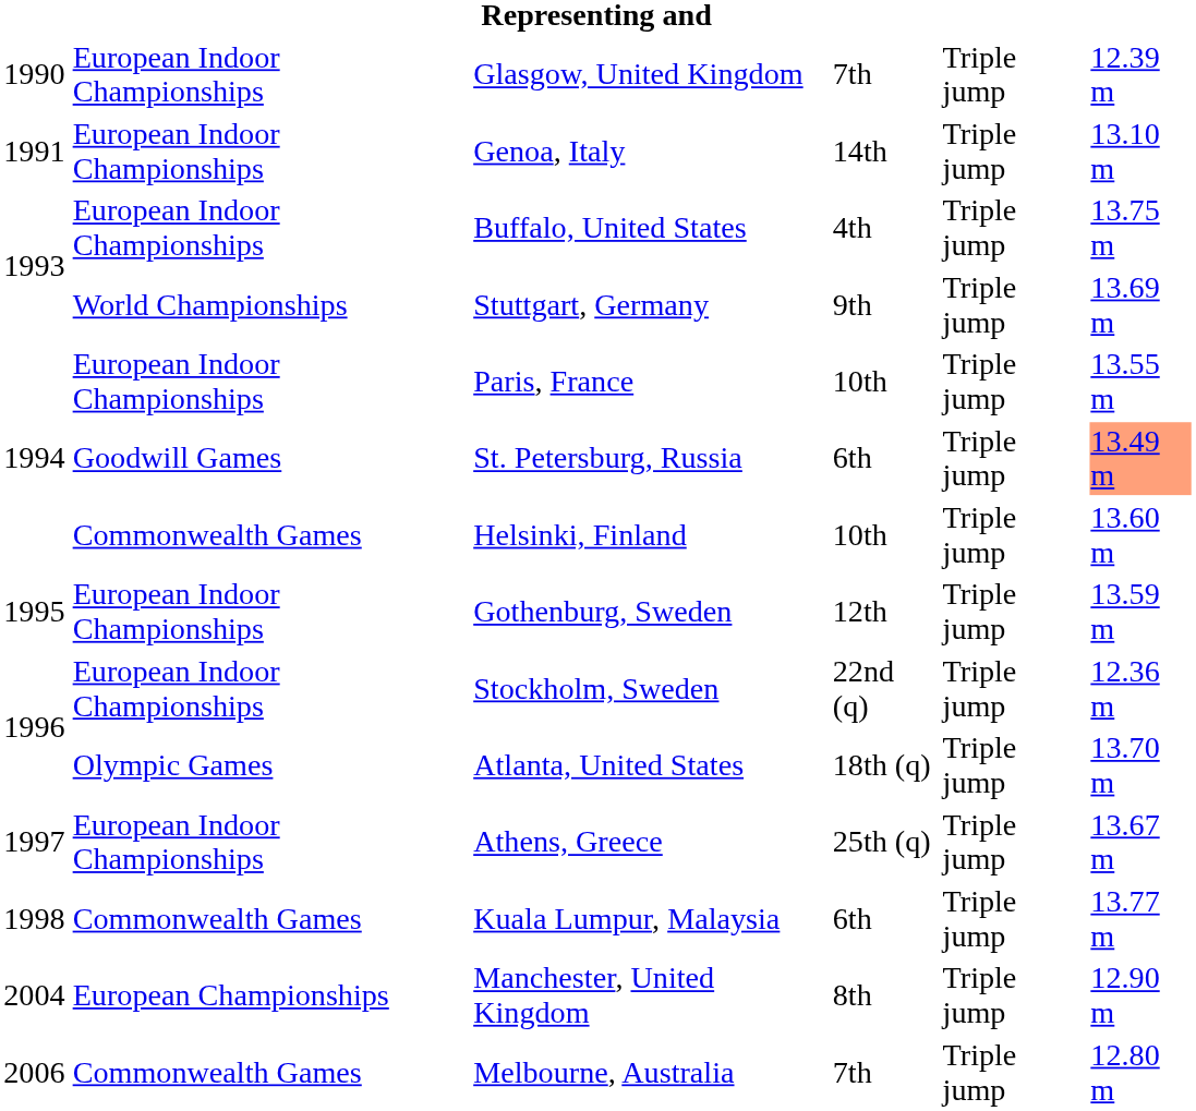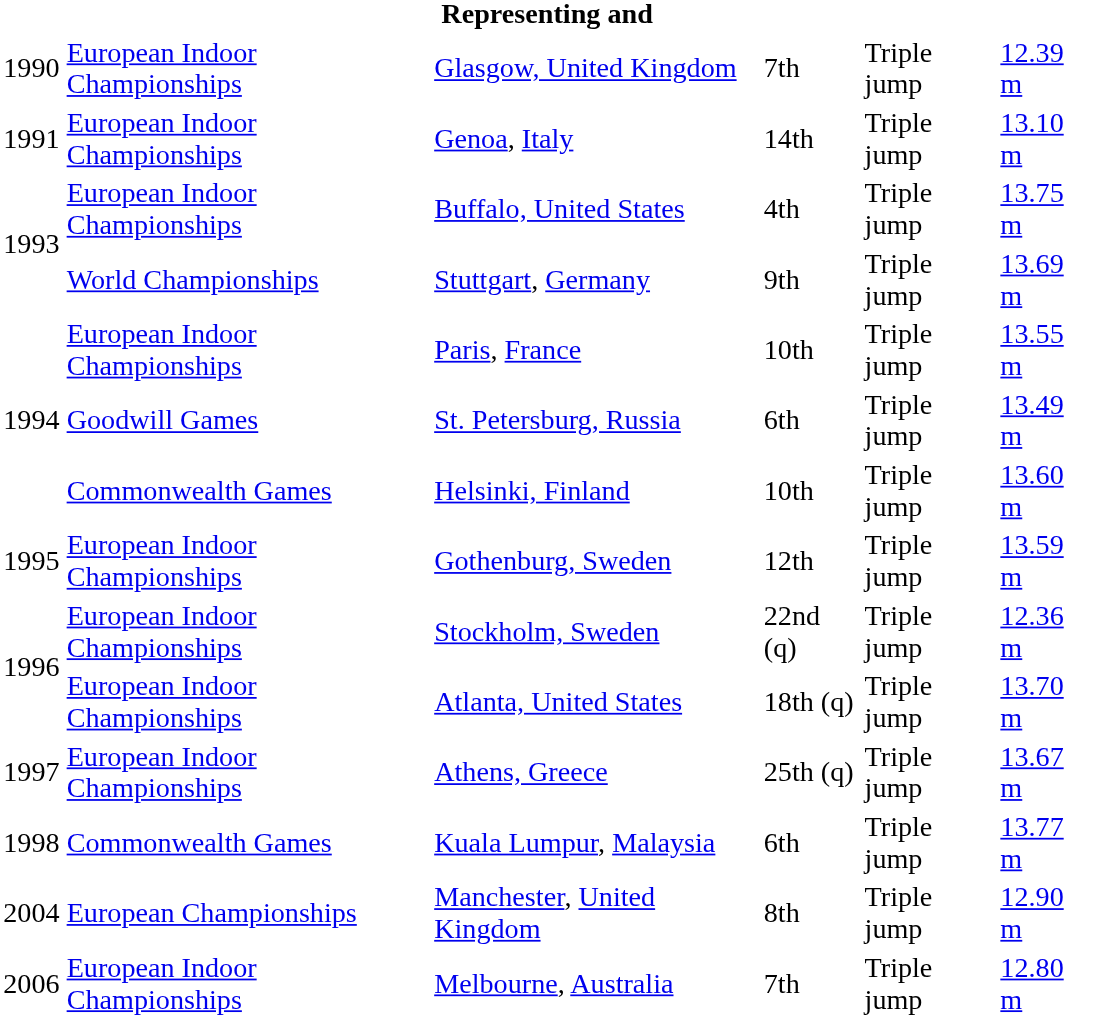St. Petersburg, Russia | column 6: lightsalmon background -> no background
Atlanta, United States | column 2: Olympic Games -> European Indoor Championships
Melbourne, Australia | column 2: Commonwealth Games -> European Indoor Championships
